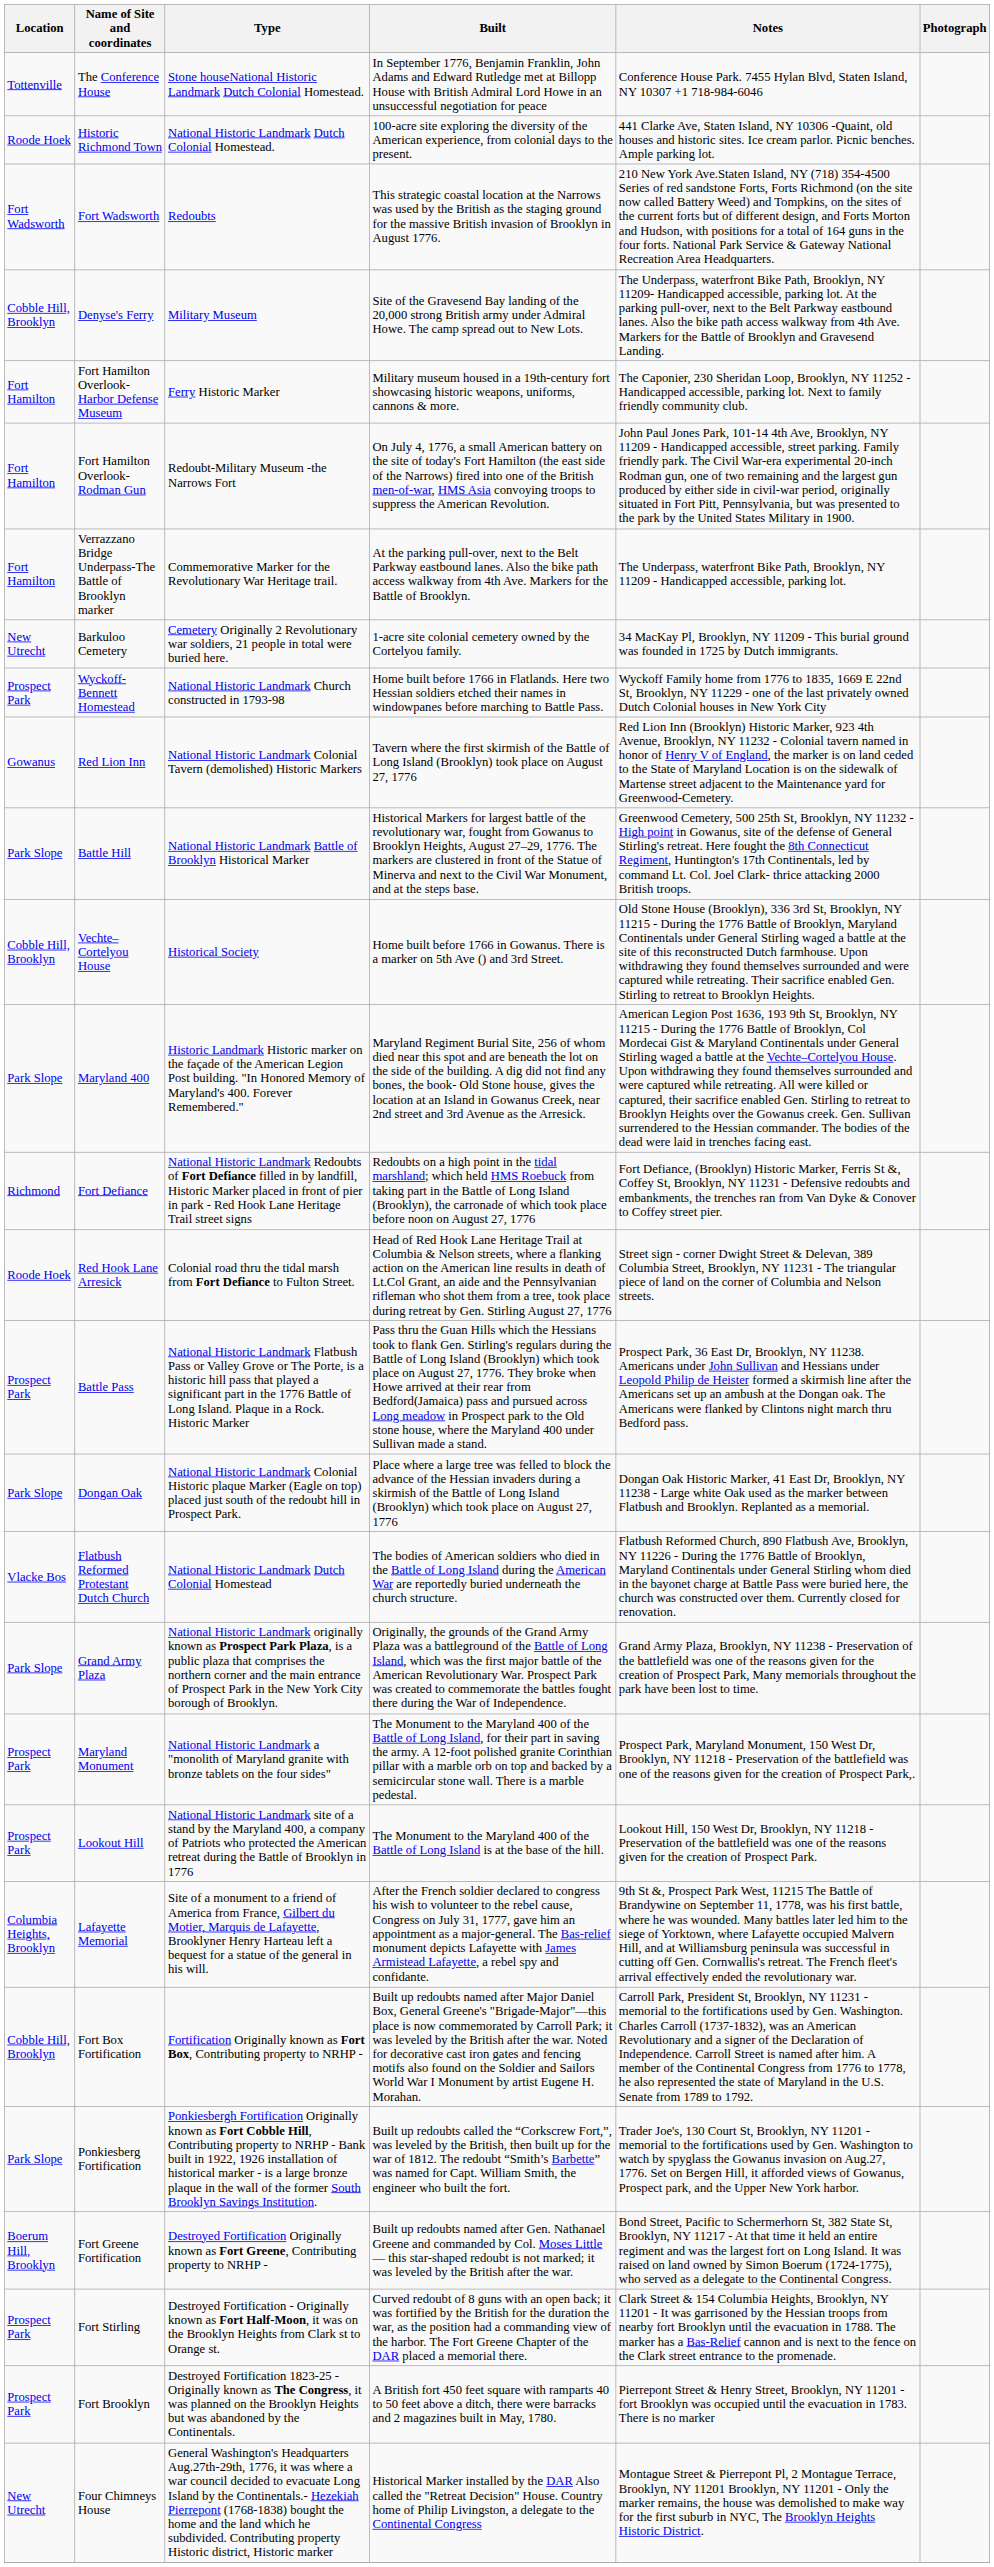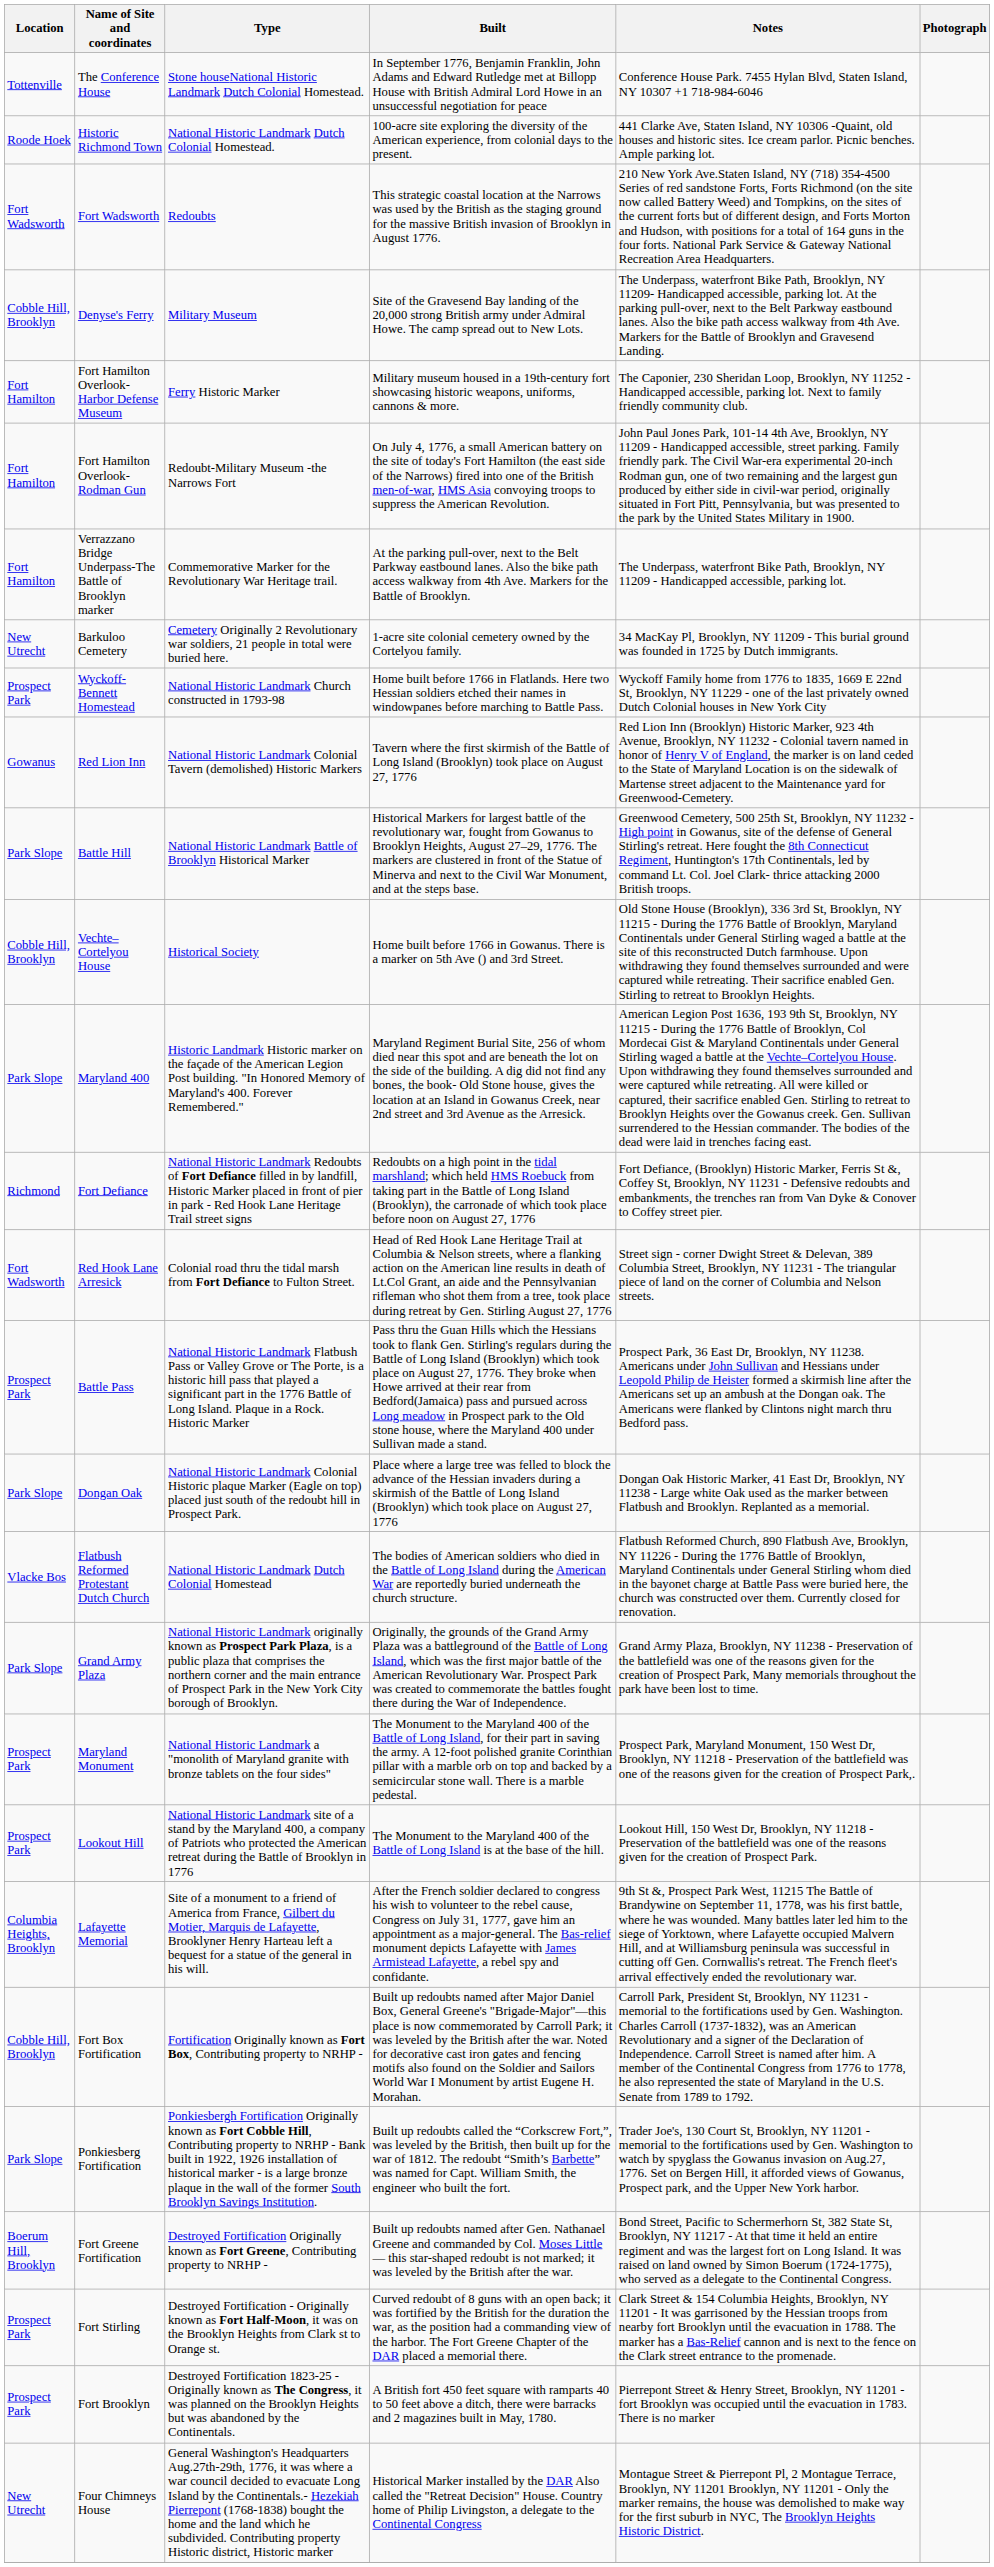Red Hook Lane Arresick | Location: Roode Hoek -> Fort Wadsworth
